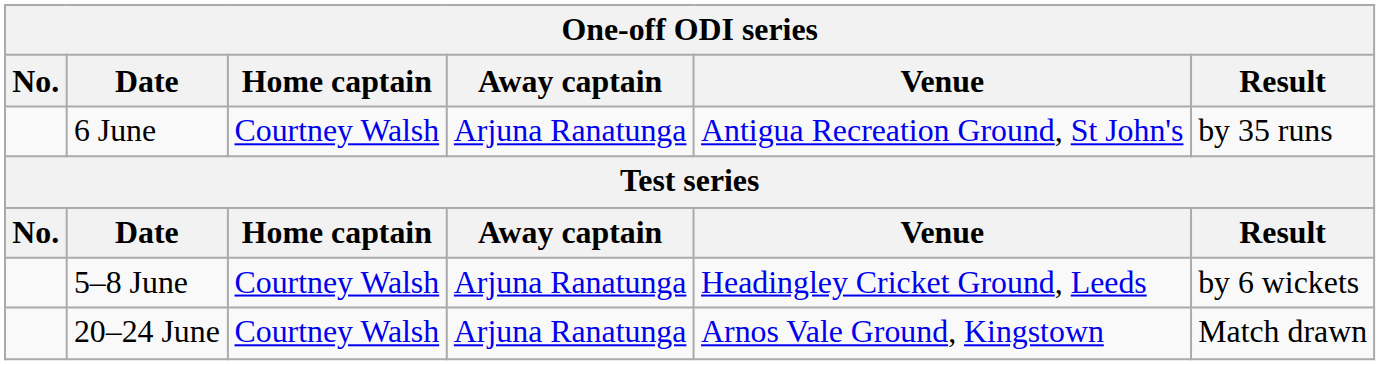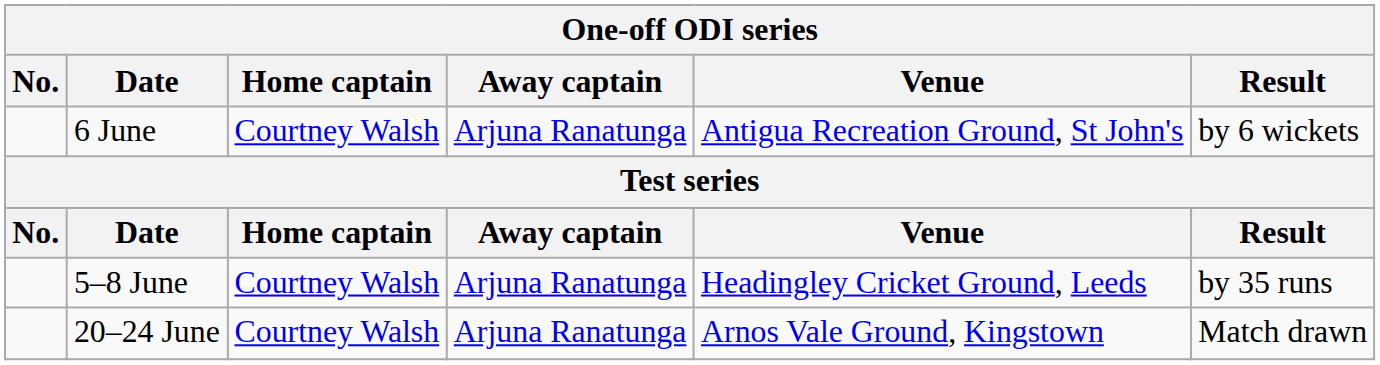6 June | Result: by 35 runs -> by 6 wickets
5–8 June | Result: by 6 wickets -> by 35 runs
